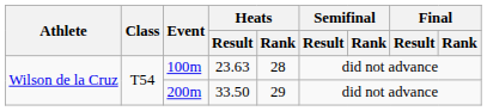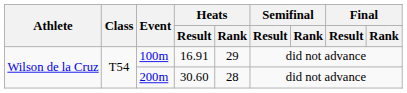100m | Heats / Result: 23.63 -> 16.91
100m | Heats / Rank: 28 -> 29
200m | Heats / Result: 33.50 -> 30.60
200m | Heats / Rank: 29 -> 28
